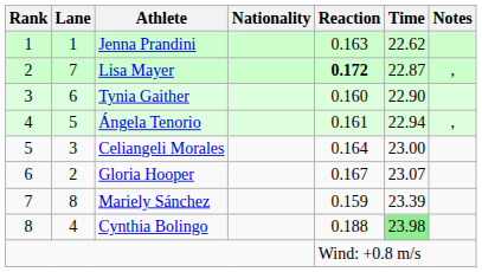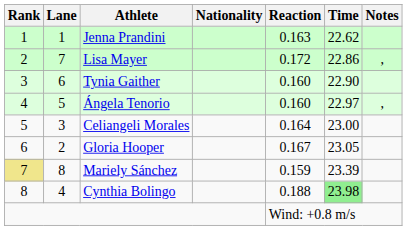Lisa Mayer | Reaction: bold -> normal
Lisa Mayer | Time: 22.87 -> 22.86
Ángela Tenorio | Reaction: 0.161 -> 0.160
Ángela Tenorio | Time: 22.94 -> 22.97
Gloria Hooper | Time: 23.07 -> 23.05
Mariely Sánchez | Rank: no background -> khaki background
